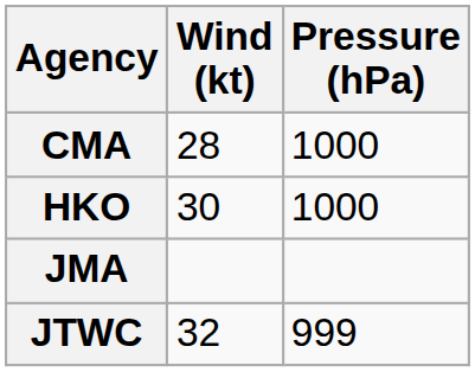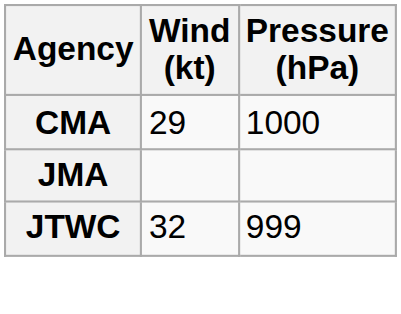CMA | Wind (kt): 28 -> 29
- row: HKO | 30 | 1000
